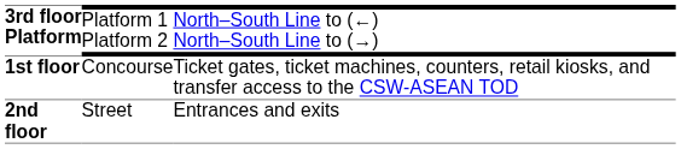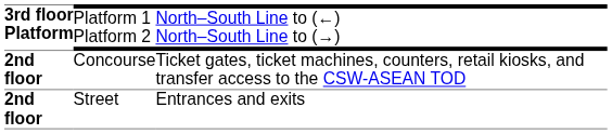Concourse | column 1: 1st floor -> 2nd floor
